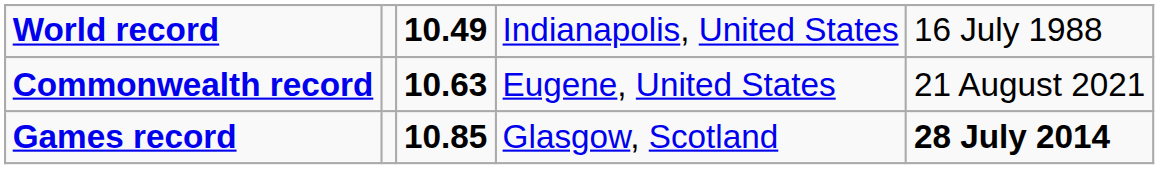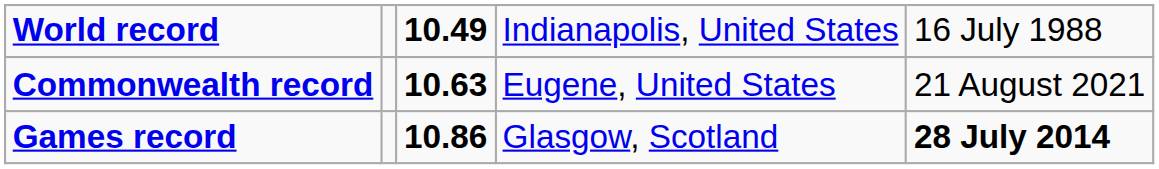Games record | column 3: 10.85 -> 10.86
